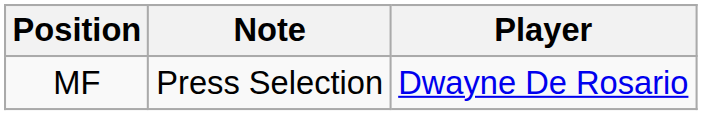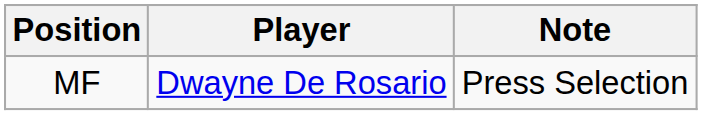columns swapped: Player <-> Note
